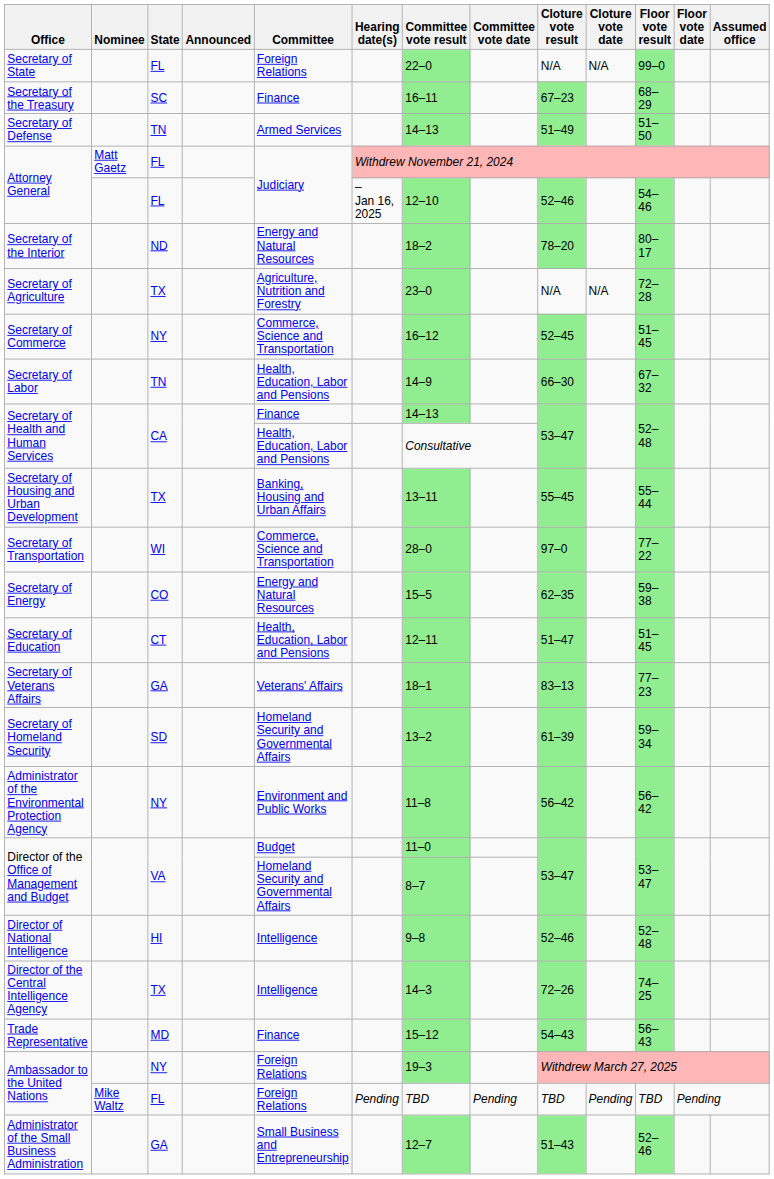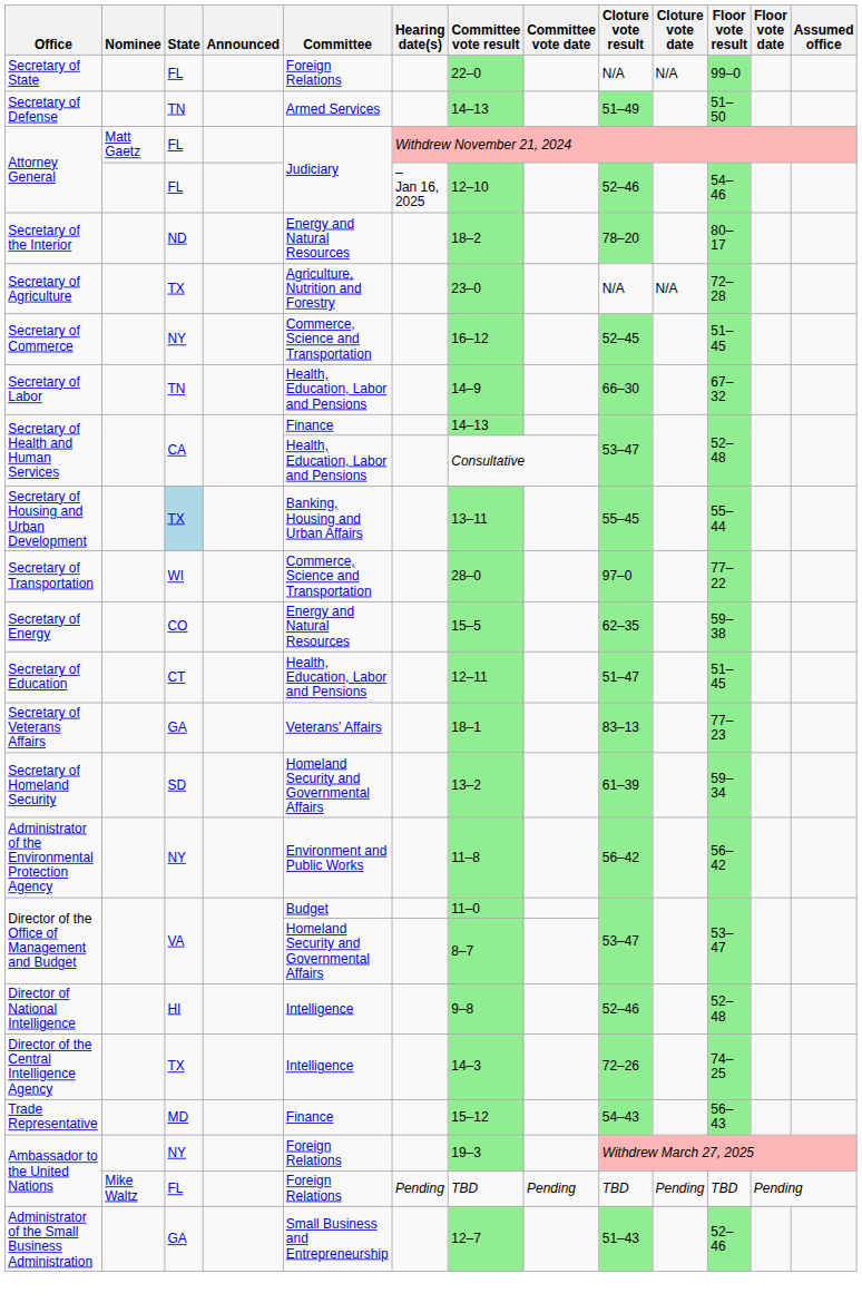- row: Secretary of the Treasury | SC | Finance | 16–11 | 67–23 | 68–29
Secretary of Housing and Urban Development | State: no background -> lightblue background
